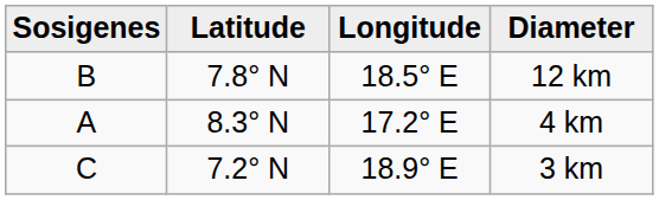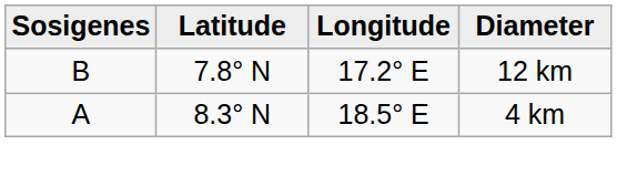12 km | Longitude: 18.5° E -> 17.2° E
4 km | Longitude: 17.2° E -> 18.5° E
- row: C | 7.2° N | 18.9° E | 3 km
